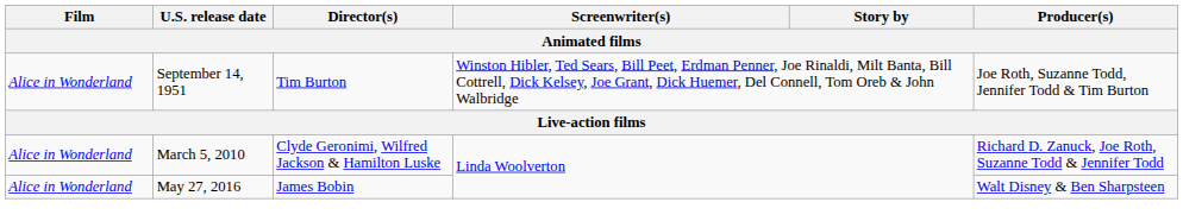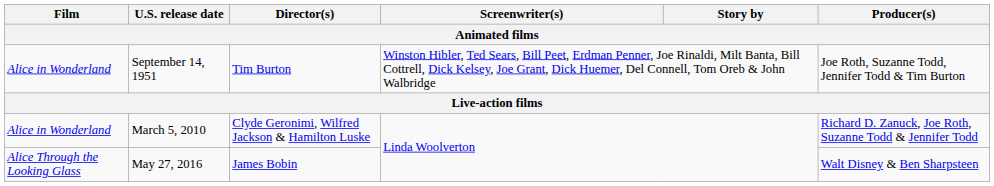May 27, 2016 | Film: Alice in Wonderland -> Alice Through the Looking Glass
